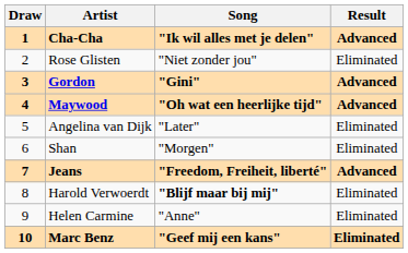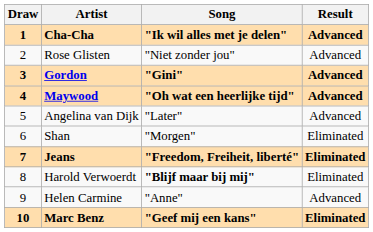Rose Glisten | Result: Eliminated -> Advanced
Angelina van Dijk | Result: Eliminated -> Advanced
Jeans | Result: Advanced -> Eliminated
Helen Carmine | Result: Eliminated -> Advanced
